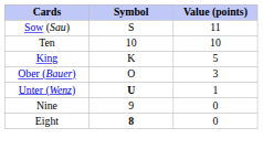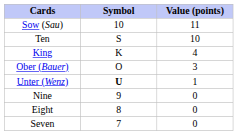Sow (Sau) | Symbol: S -> 10
Ten | Symbol: 10 -> S
King | Value (points): 5 -> 4
Eight | Symbol: bold -> normal
+ row: Seven | 7 | 0
